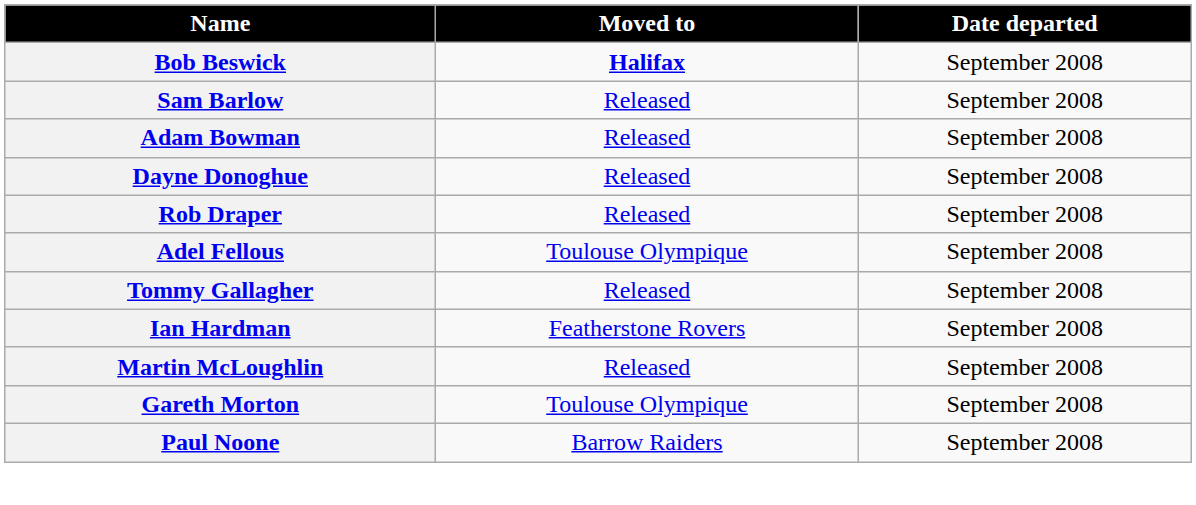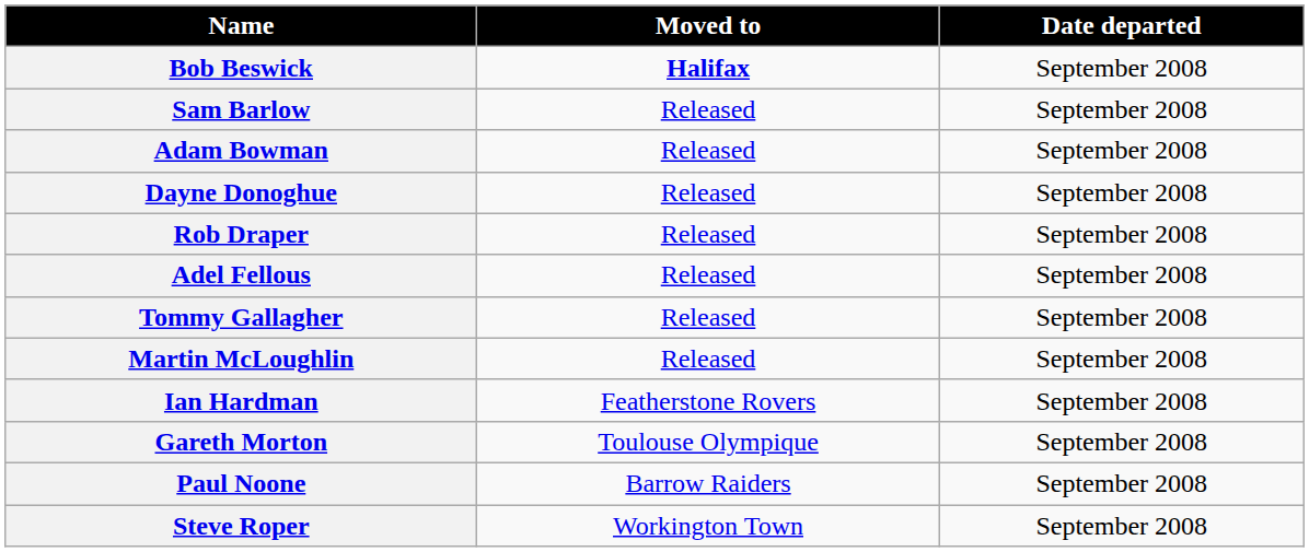Adel Fellous | Moved to: Toulouse Olympique -> Released
rows swapped: Ian Hardman <-> Martin McLoughlin
+ row: Steve Roper | Workington Town | September 2008
